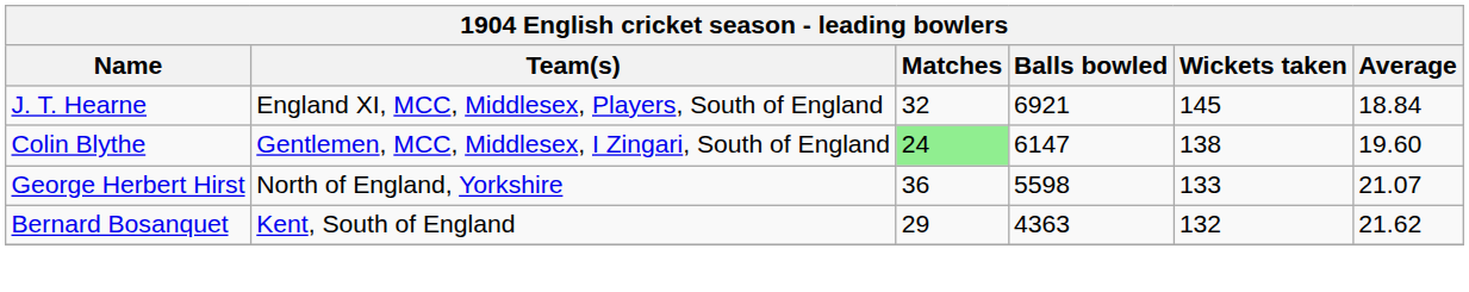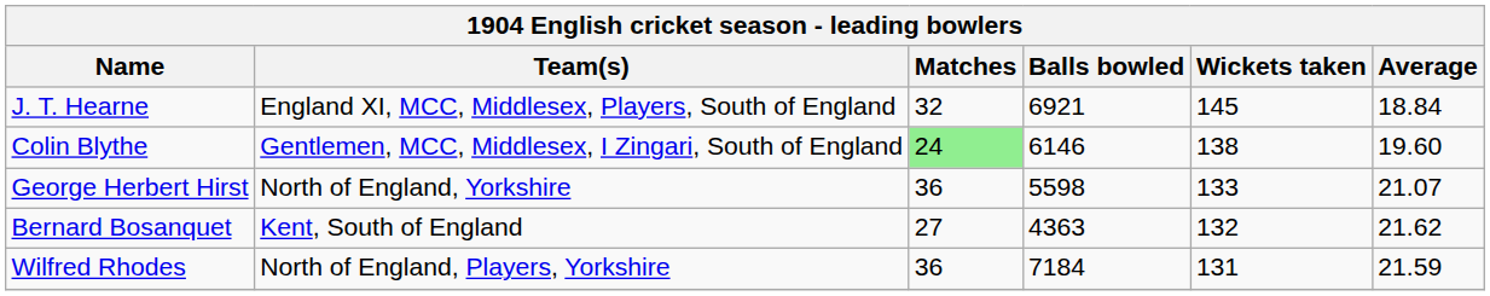Colin Blythe | Balls bowled: 6147 -> 6146
Bernard Bosanquet | Matches: 29 -> 27
+ row: Wilfred Rhodes | North of England, Players, Yorkshire | 36 | 7184 | 131 | 21.59
